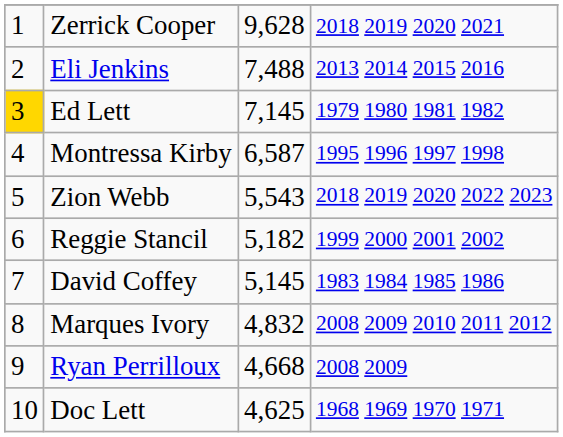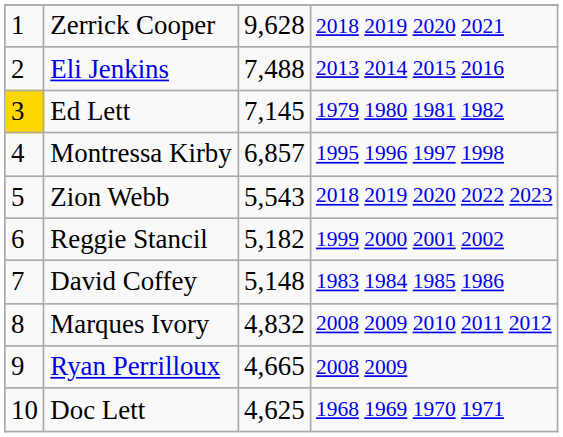Montressa Kirby | column 3: 6,587 -> 6,857
David Coffey | column 3: 5,145 -> 5,148
Ryan Perrilloux | column 3: 4,668 -> 4,665
